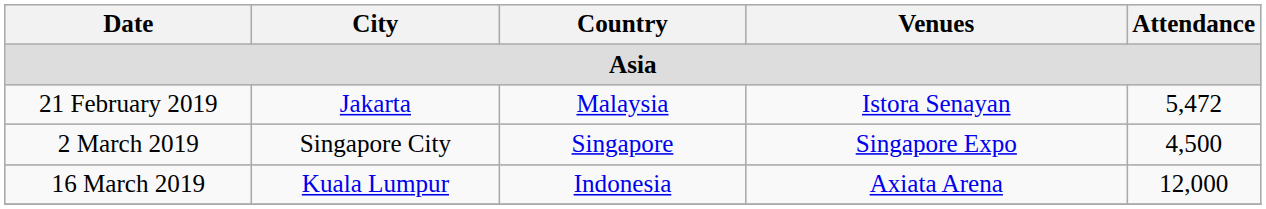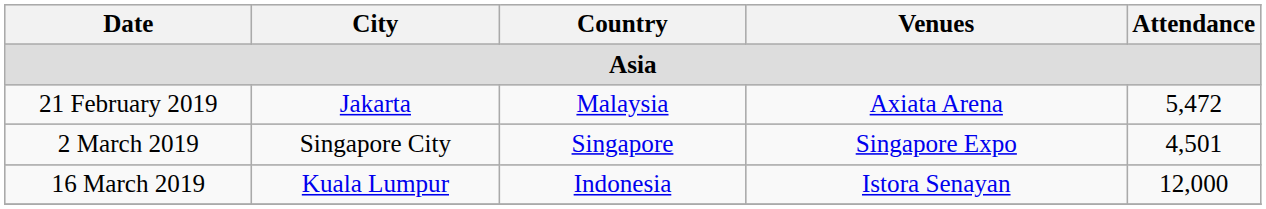21 February 2019 | Venues: Istora Senayan -> Axiata Arena
2 March 2019 | Attendance: 4,500 -> 4,501
16 March 2019 | Venues: Axiata Arena -> Istora Senayan
